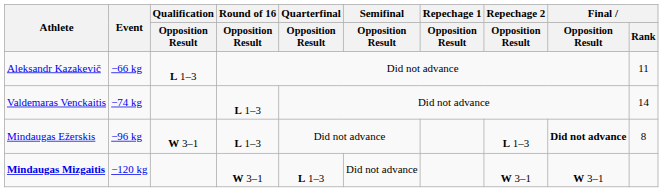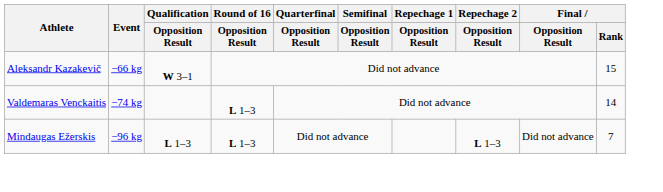Aleksandr Kazakevič | Qualification / Opposition Result: L 1–3 -> W 3–1
Aleksandr Kazakevič | Final / Rank: 11 -> 15
Mindaugas Ežerskis | Qualification / Opposition Result: W 3–1 -> L 1–3
Mindaugas Ežerskis | Final / Opposition Result: bold -> normal
Mindaugas Ežerskis | Final / Rank: 8 -> 7
- row: Mindaugas Mizgaitis | −120 kg | W 3–1 | L 1–3 | Did not advance | W 3–1 | W 3–1
